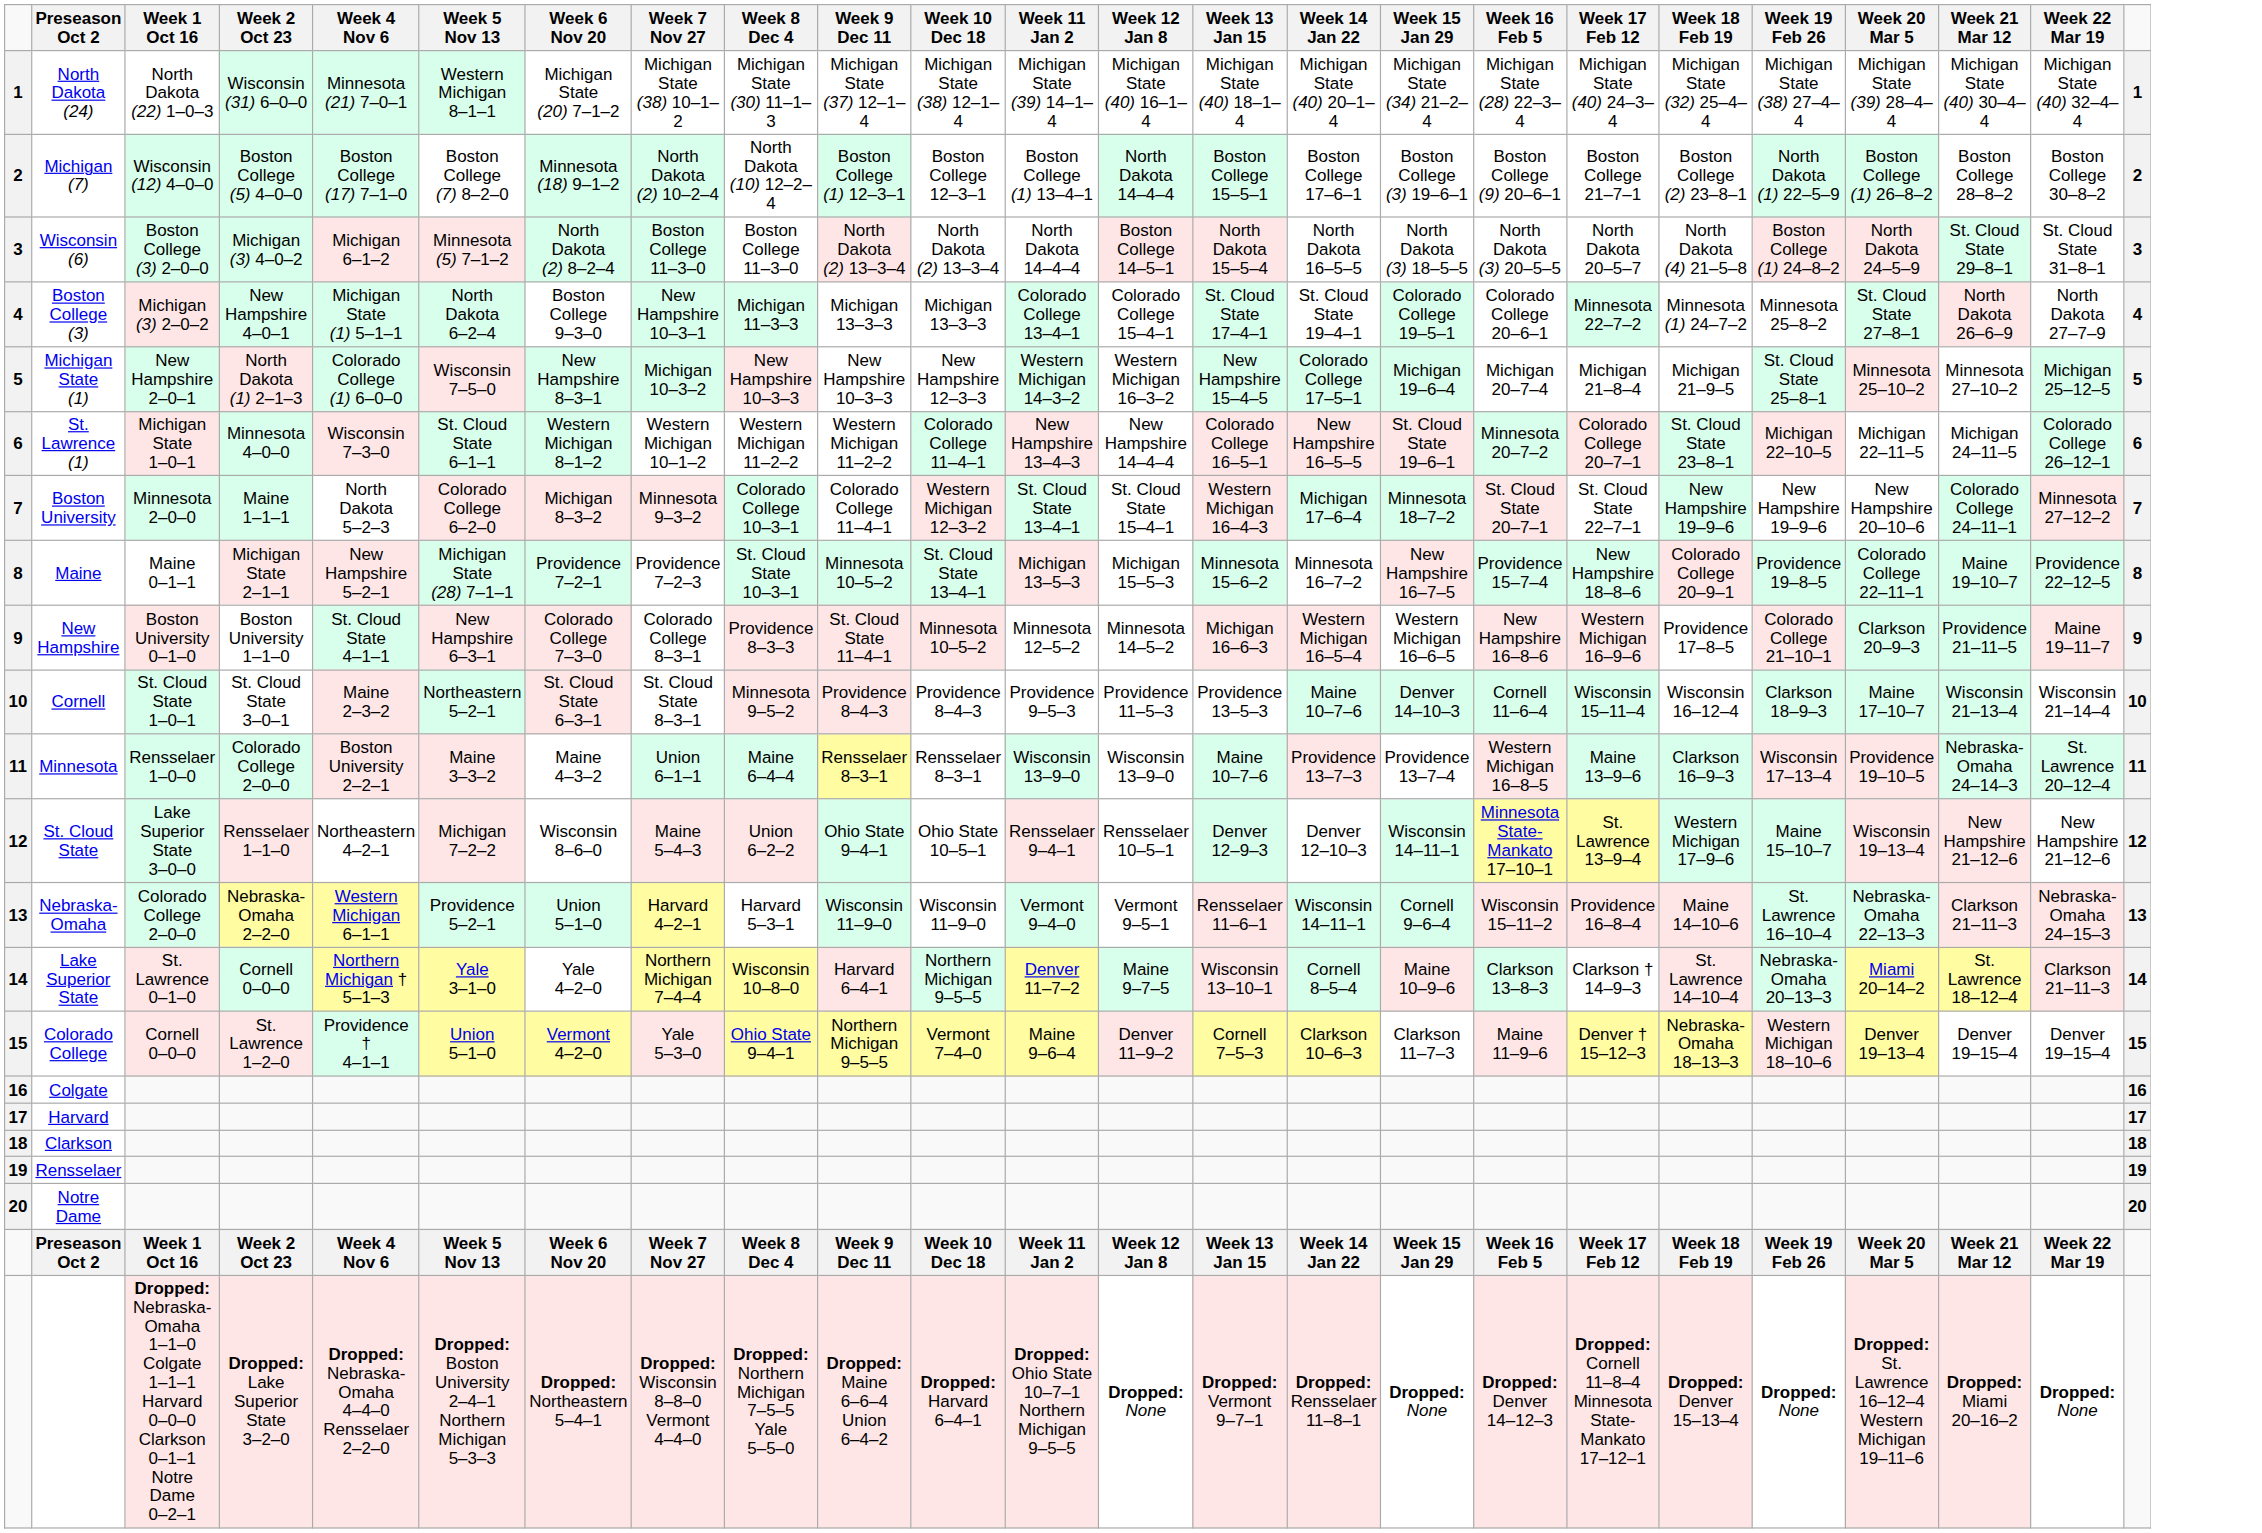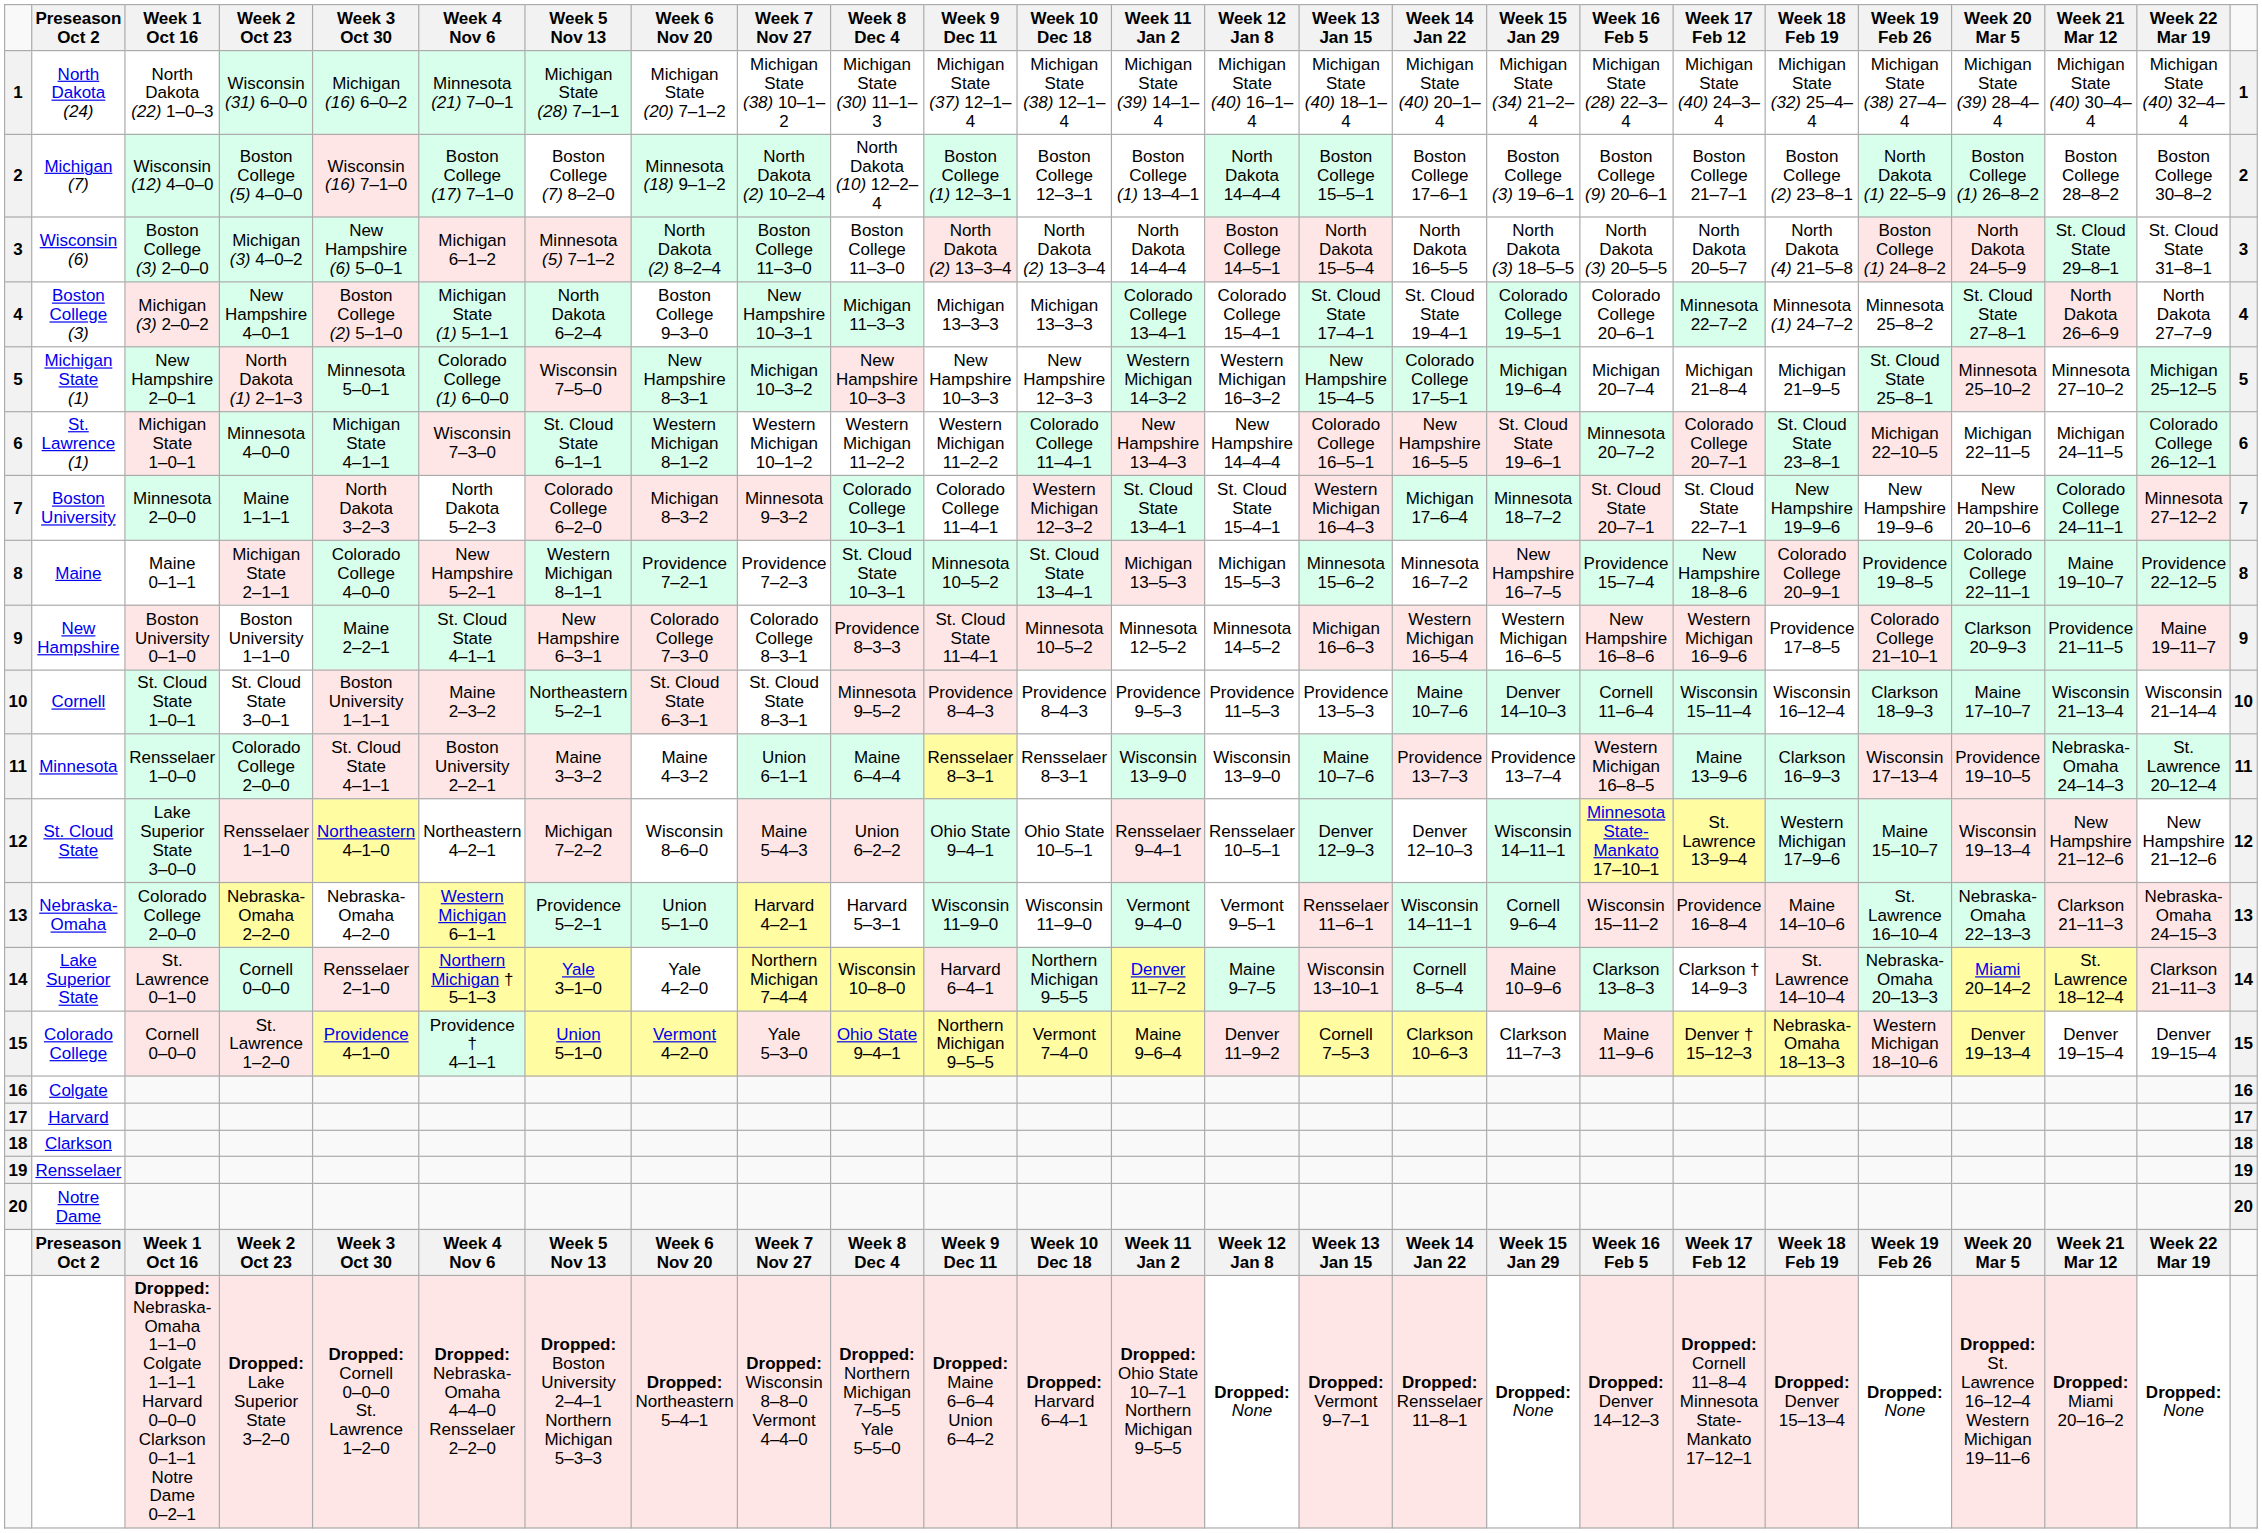+ column: Week 3 Oct 30 | Michigan (16) 6–0–2 | Wisconsin (16) 7–1–0 | New Hampshire (6) 5–0–1 | Boston College (2) 5–1–0 | Minnesota 5–0–1 | Michigan State 4–1–1 | North Dakota 3–2–3 | Colorado College 4–0–0 | Maine 2–2–1 | Boston University 1–1–1 | St. Cloud State 4–1–1 | Northeastern 4–1–0 | Nebraska-Omaha 4–2–0 | Rensselaer 2–1–0 | Providence 4–1–0 | Week 3 Oct 30 | Dropped: Cornell 0–0–0 St. Lawrence 1–2–0
North Dakota (24) | Week 5 Nov 13: Western Michigan 8–1–1 -> Michigan State (28) 7–1–1
Maine | Week 5 Nov 13: Michigan State (28) 7–1–1 -> Western Michigan 8–1–1
